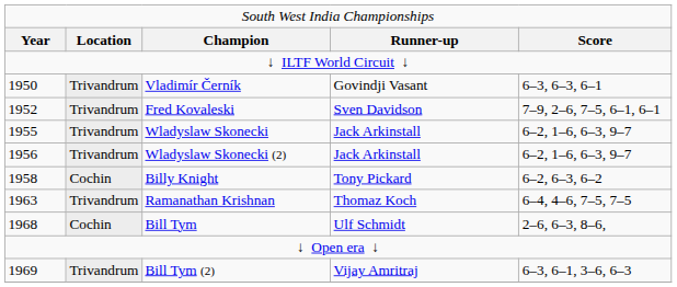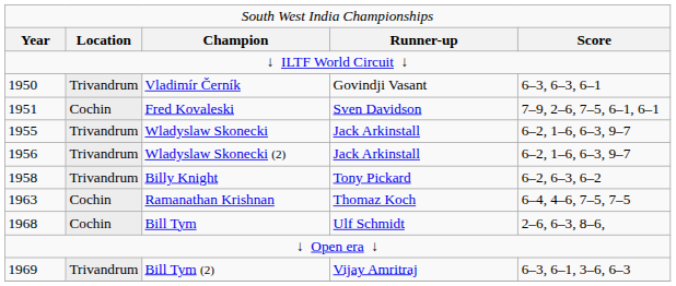Fred Kovaleski | column 1: 1952 -> 1951
Fred Kovaleski | column 2: Trivandrum -> Cochin
Billy Knight | column 2: Cochin -> Trivandrum
Ramanathan Krishnan | column 2: Trivandrum -> Cochin
